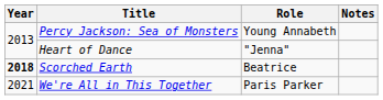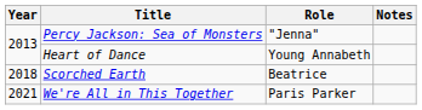Percy Jackson: Sea of Monsters | Role: Young Annabeth -> "Jenna"
Heart of Dance | Role: "Jenna" -> Young Annabeth
Scorched Earth | Year: bold -> normal
